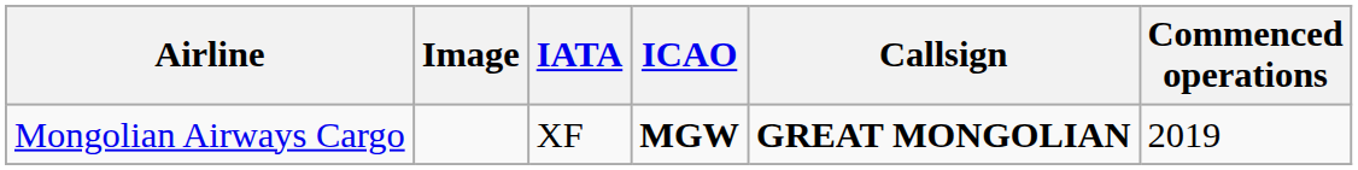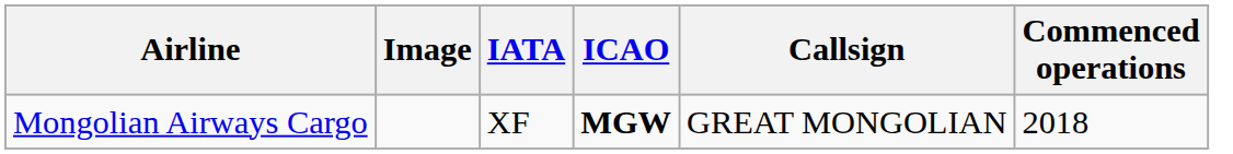Mongolian Airways Cargo | Callsign: bold -> normal
Mongolian Airways Cargo | Commenced operations: 2019 -> 2018
